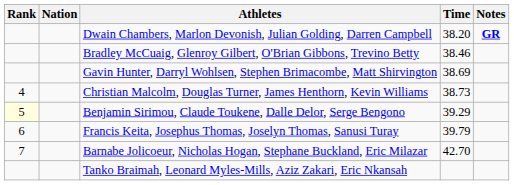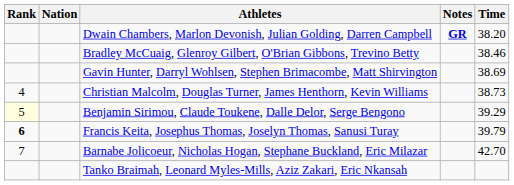columns swapped: Time <-> Notes
Francis Keita, Josephus Thomas, Joselyn Thomas, Sanusi Turay | Rank: normal -> bold
